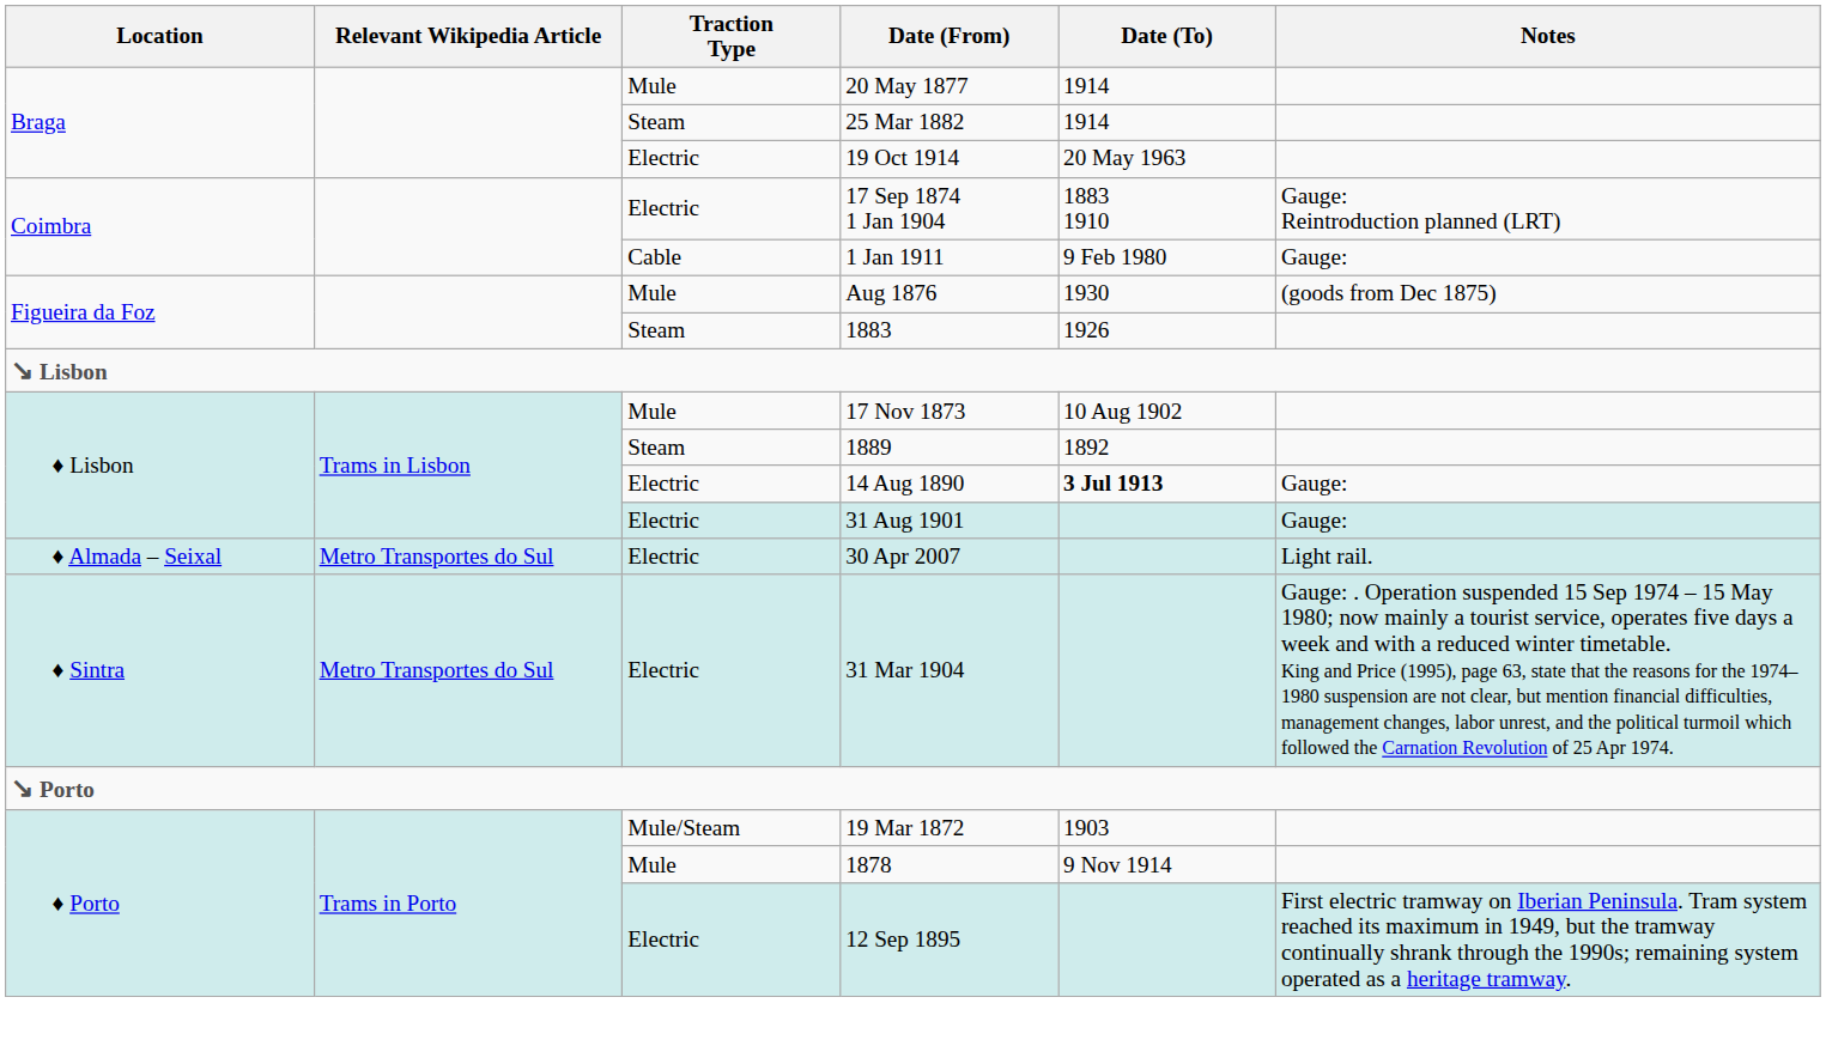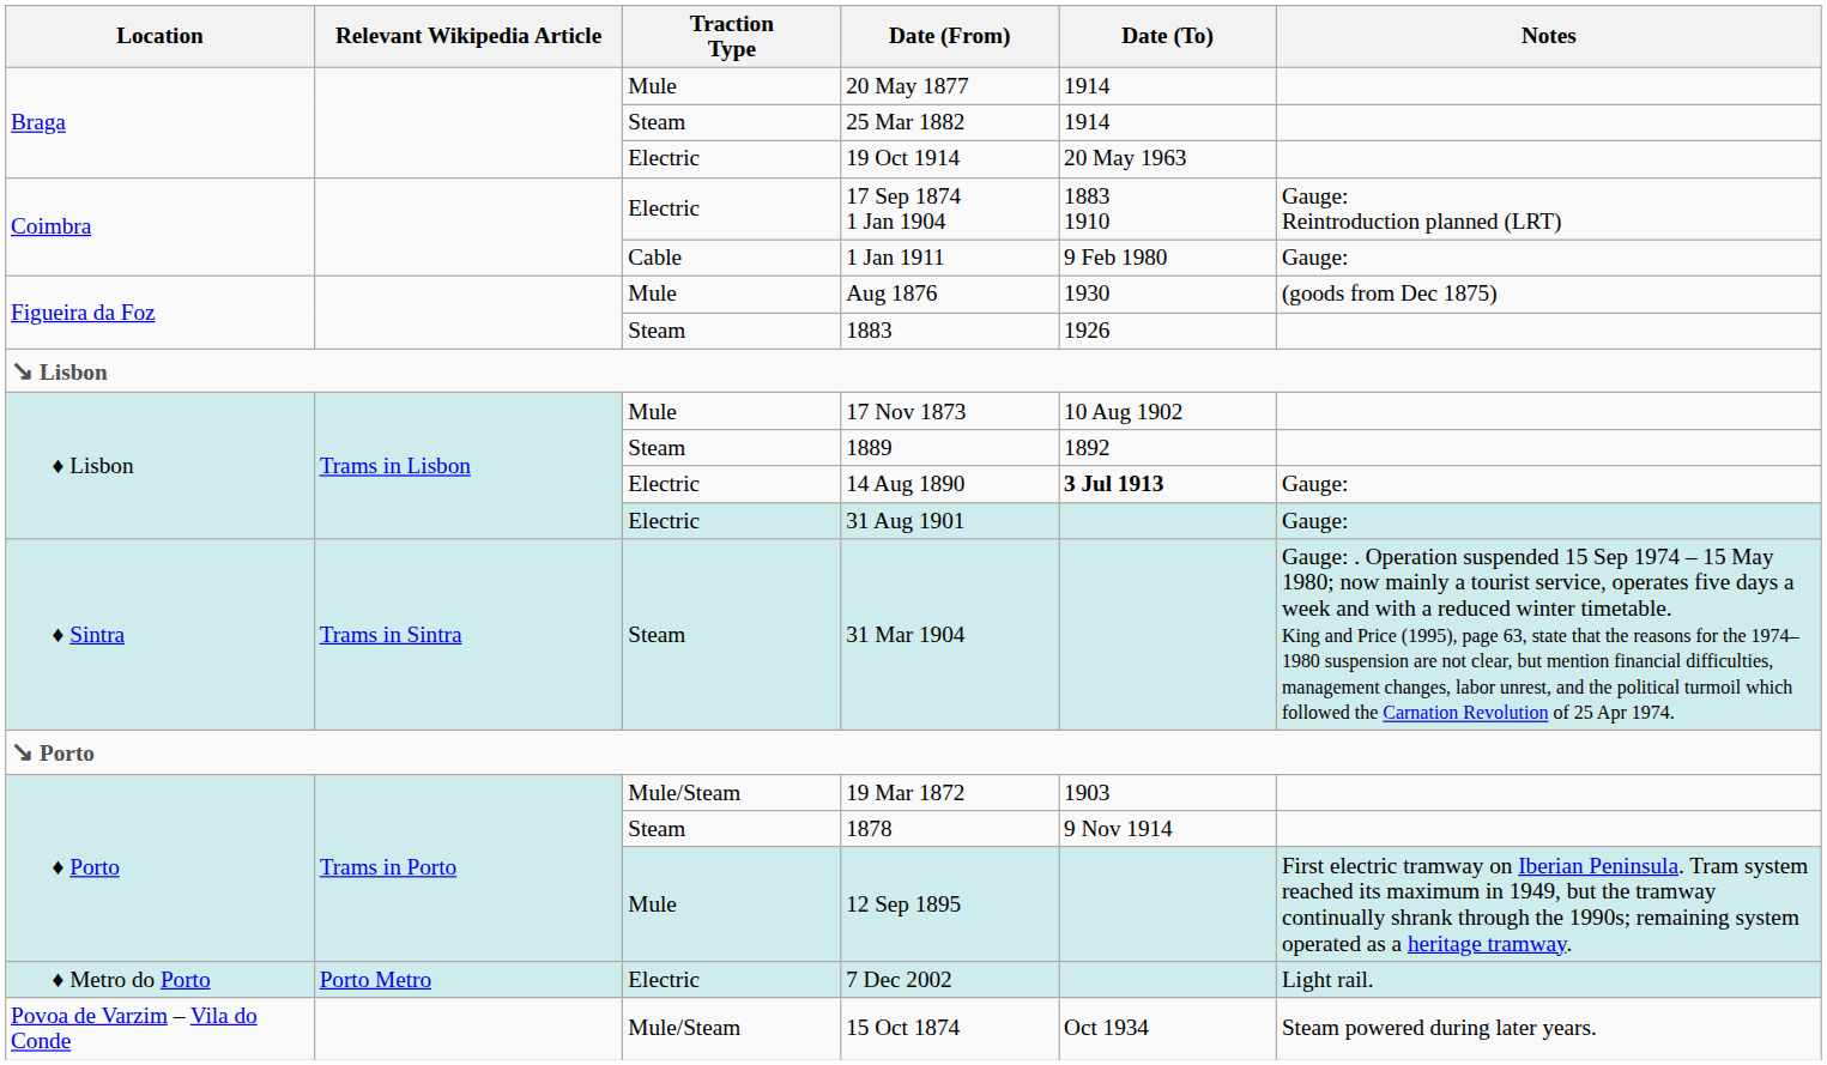- row: ♦ Almada – Seixal | Metro Transportes do Sul | Electric | 30 Apr 2007 | Light rail.
31 Mar 1904 | Relevant Wikipedia Article: Metro Transportes do Sul -> Trams in Sintra
31 Mar 1904 | Traction Type: Electric -> Steam
1878 | Traction Type: Mule -> Steam
12 Sep 1895 | Traction Type: Electric -> Mule
+ row: ♦ Metro do Porto | Porto Metro | Electric | 7 Dec 2002 | Light rail.
+ row: Povoa de Varzim – Vila do Conde | Mule/Steam | 15 Oct 1874 | Oct 1934 | Steam powered during later years.
